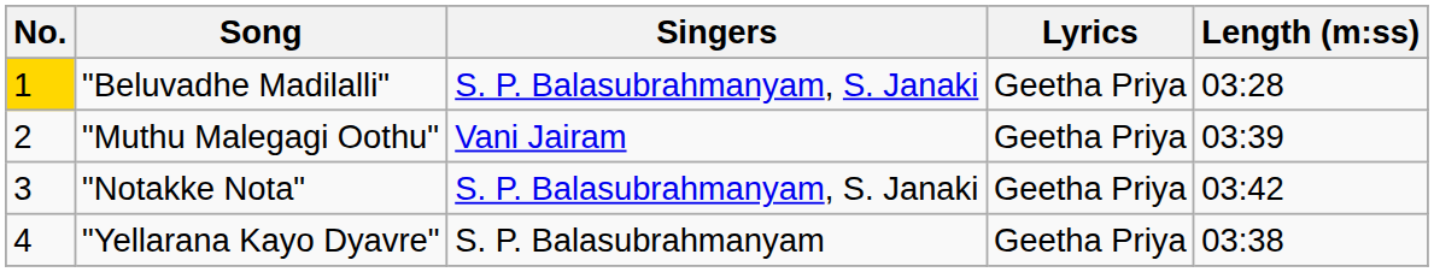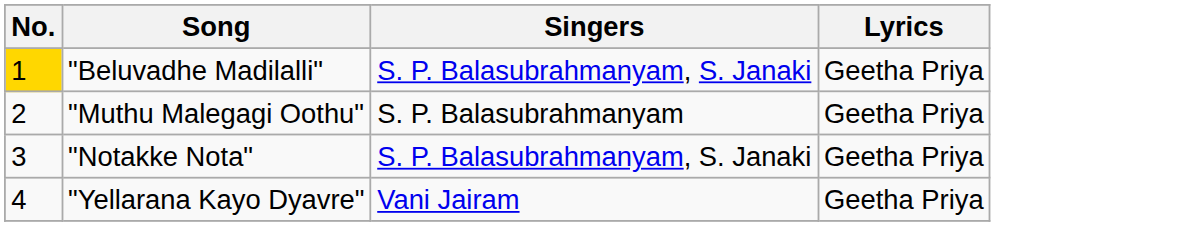- column: Length (m:ss) | 03:28 | 03:39 | 03:42 | 03:38
"Muthu Malegagi Oothu" | Singers: Vani Jairam -> S. P. Balasubrahmanyam
"Yellarana Kayo Dyavre" | Singers: S. P. Balasubrahmanyam -> Vani Jairam
